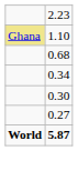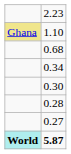+ row: 0.28
5.87 | column 1: no background -> paleturquoise background
